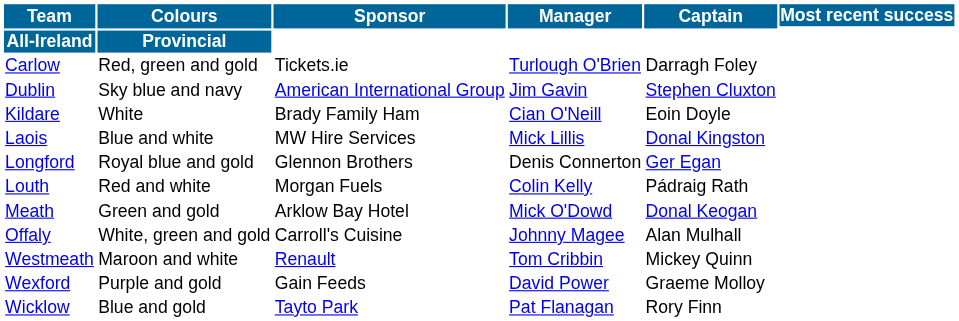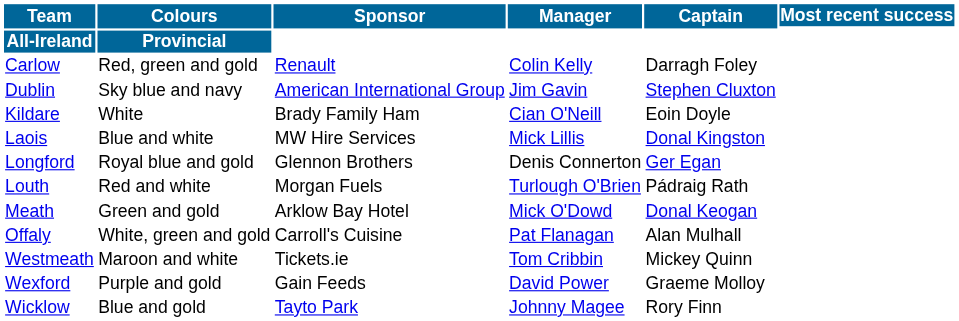Carlow | Sponsor: Tickets.ie -> Renault
Carlow | Manager: Turlough O'Brien -> Colin Kelly
Louth | Manager: Colin Kelly -> Turlough O'Brien
Offaly | Manager: Johnny Magee -> Pat Flanagan
Westmeath | Sponsor: Renault -> Tickets.ie
Wicklow | Manager: Pat Flanagan -> Johnny Magee
